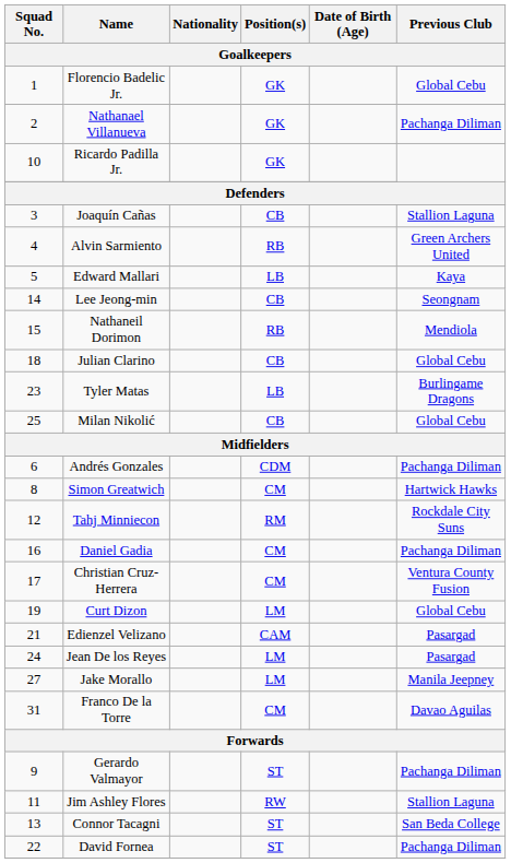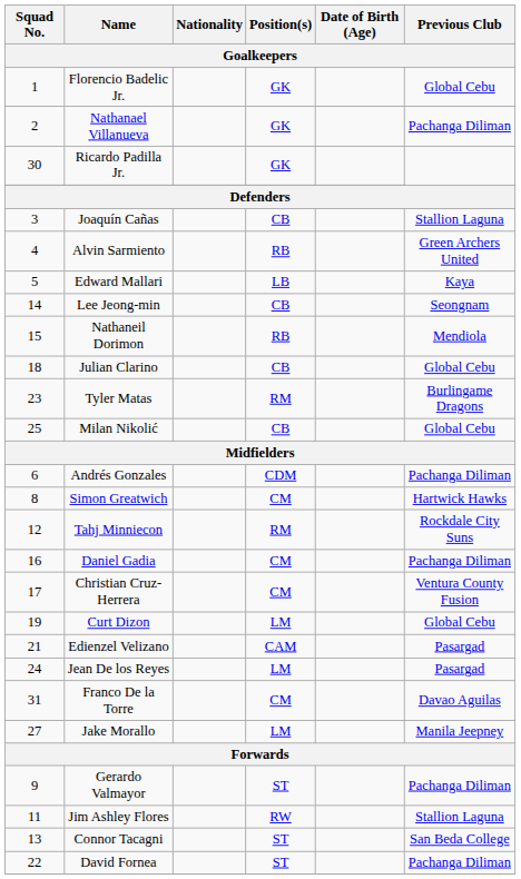Ricardo Padilla Jr. | Squad No.: 10 -> 30
Tyler Matas | Position(s): LB -> RM
rows swapped: Jake Morallo <-> Franco De la Torre
